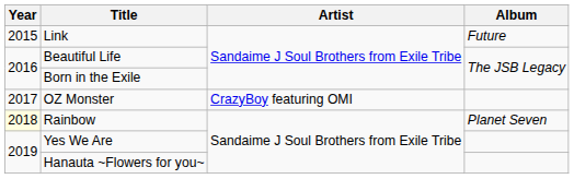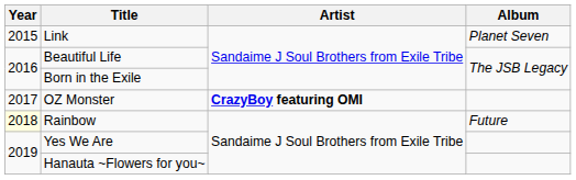Link | Album: Future -> Planet Seven
OZ Monster | Artist: normal -> bold
Rainbow | Album: Planet Seven -> Future
